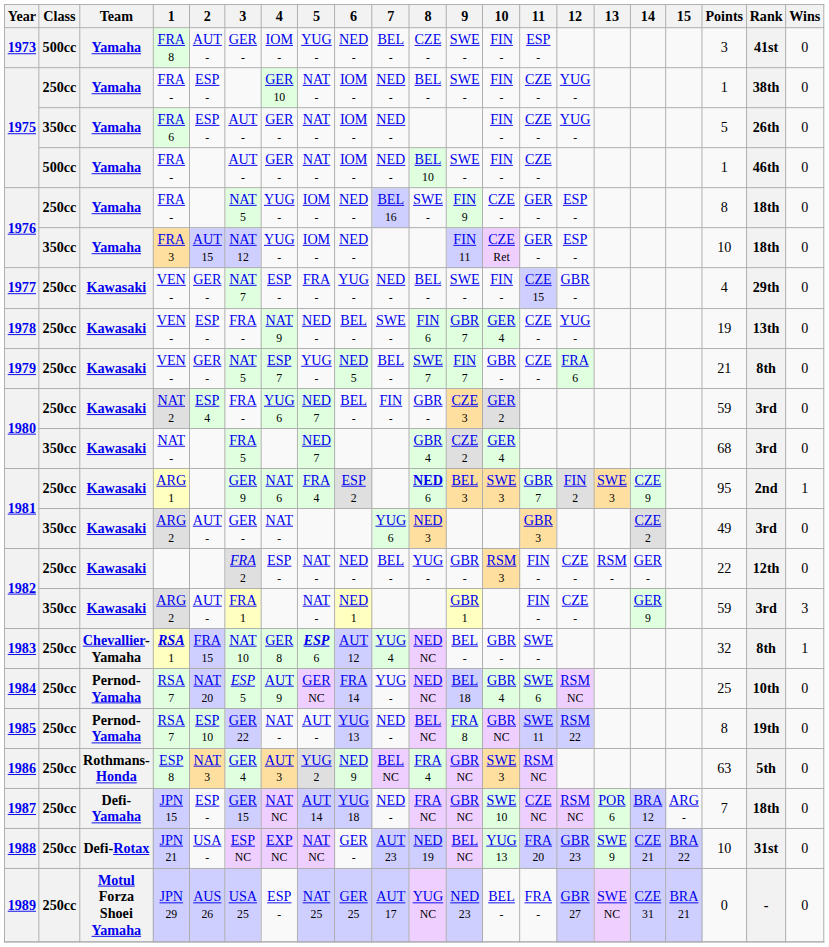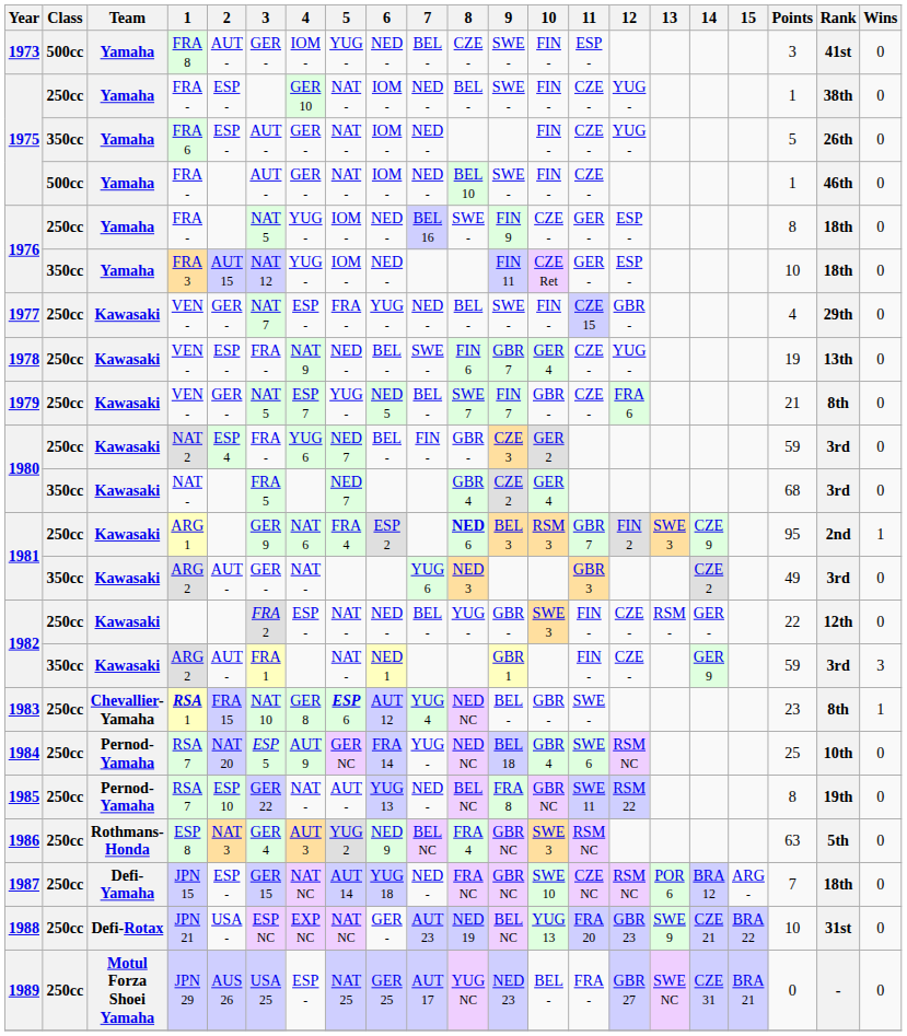1981 / 250cc | 10: SWE 3 -> RSM 3
1982 / 250cc | 10: RSM 3 -> SWE 3
1983 | Points: 32 -> 23
